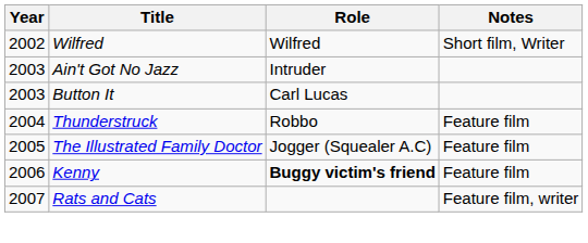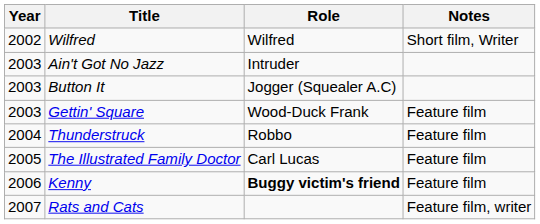Button It | Role: Carl Lucas -> Jogger (Squealer A.C)
+ row: 2003 | Gettin' Square | Wood-Duck Frank | Feature film
The Illustrated Family Doctor | Role: Jogger (Squealer A.C) -> Carl Lucas
